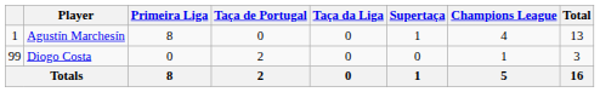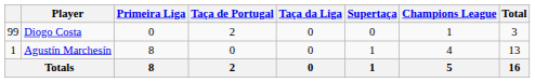rows swapped: Agustín Marchesín <-> Diogo Costa
